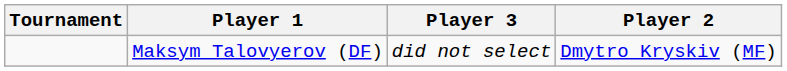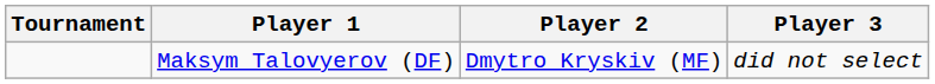columns swapped: Player 2 <-> Player 3
